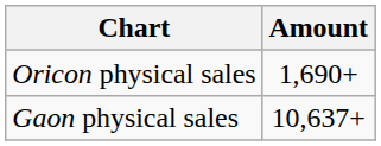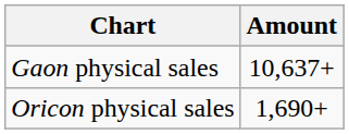rows swapped: Gaon physical sales <-> Oricon physical sales
